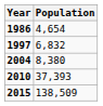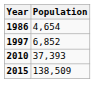1997 | Population: 6,832 -> 6,852
- row: 2004 | 8,380
